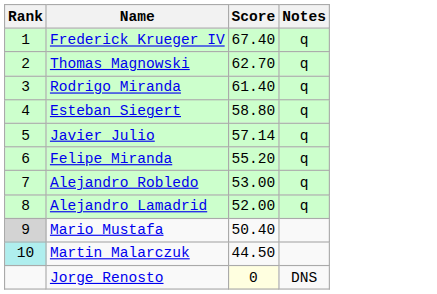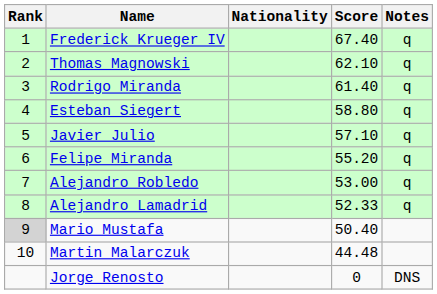+ column: Nationality
Thomas Magnowski | Score: 62.70 -> 62.10
Javier Julio | Score: 57.14 -> 57.10
Alejandro Lamadrid | Score: 52.00 -> 52.33
Martin Malarczuk | Rank: paleturquoise background -> no background
Martin Malarczuk | Score: 44.50 -> 44.48
Jorge Renosto | Score: lightyellow background -> no background
